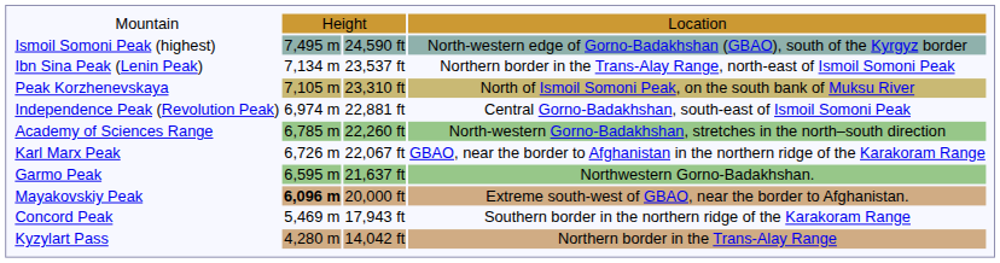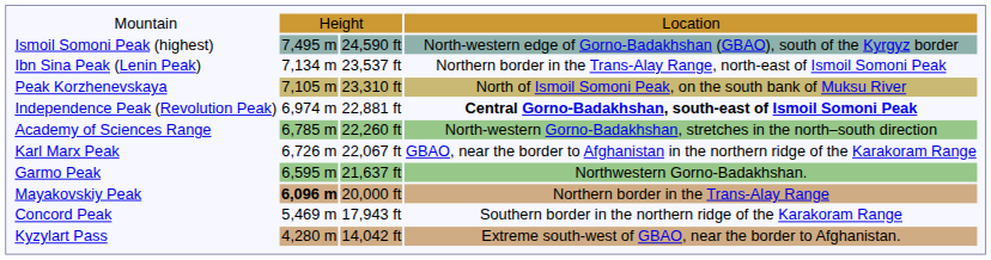Independence Peak (Revolution Peak) | column 4: normal -> bold
Mayakovskiy Peak | column 4: Extreme south-west of GBAO, near the border to Afghanistan. -> Northern border in the Trans-Alay Range
Kyzylart Pass | column 4: Northern border in the Trans-Alay Range -> Extreme south-west of GBAO, near the border to Afghanistan.
